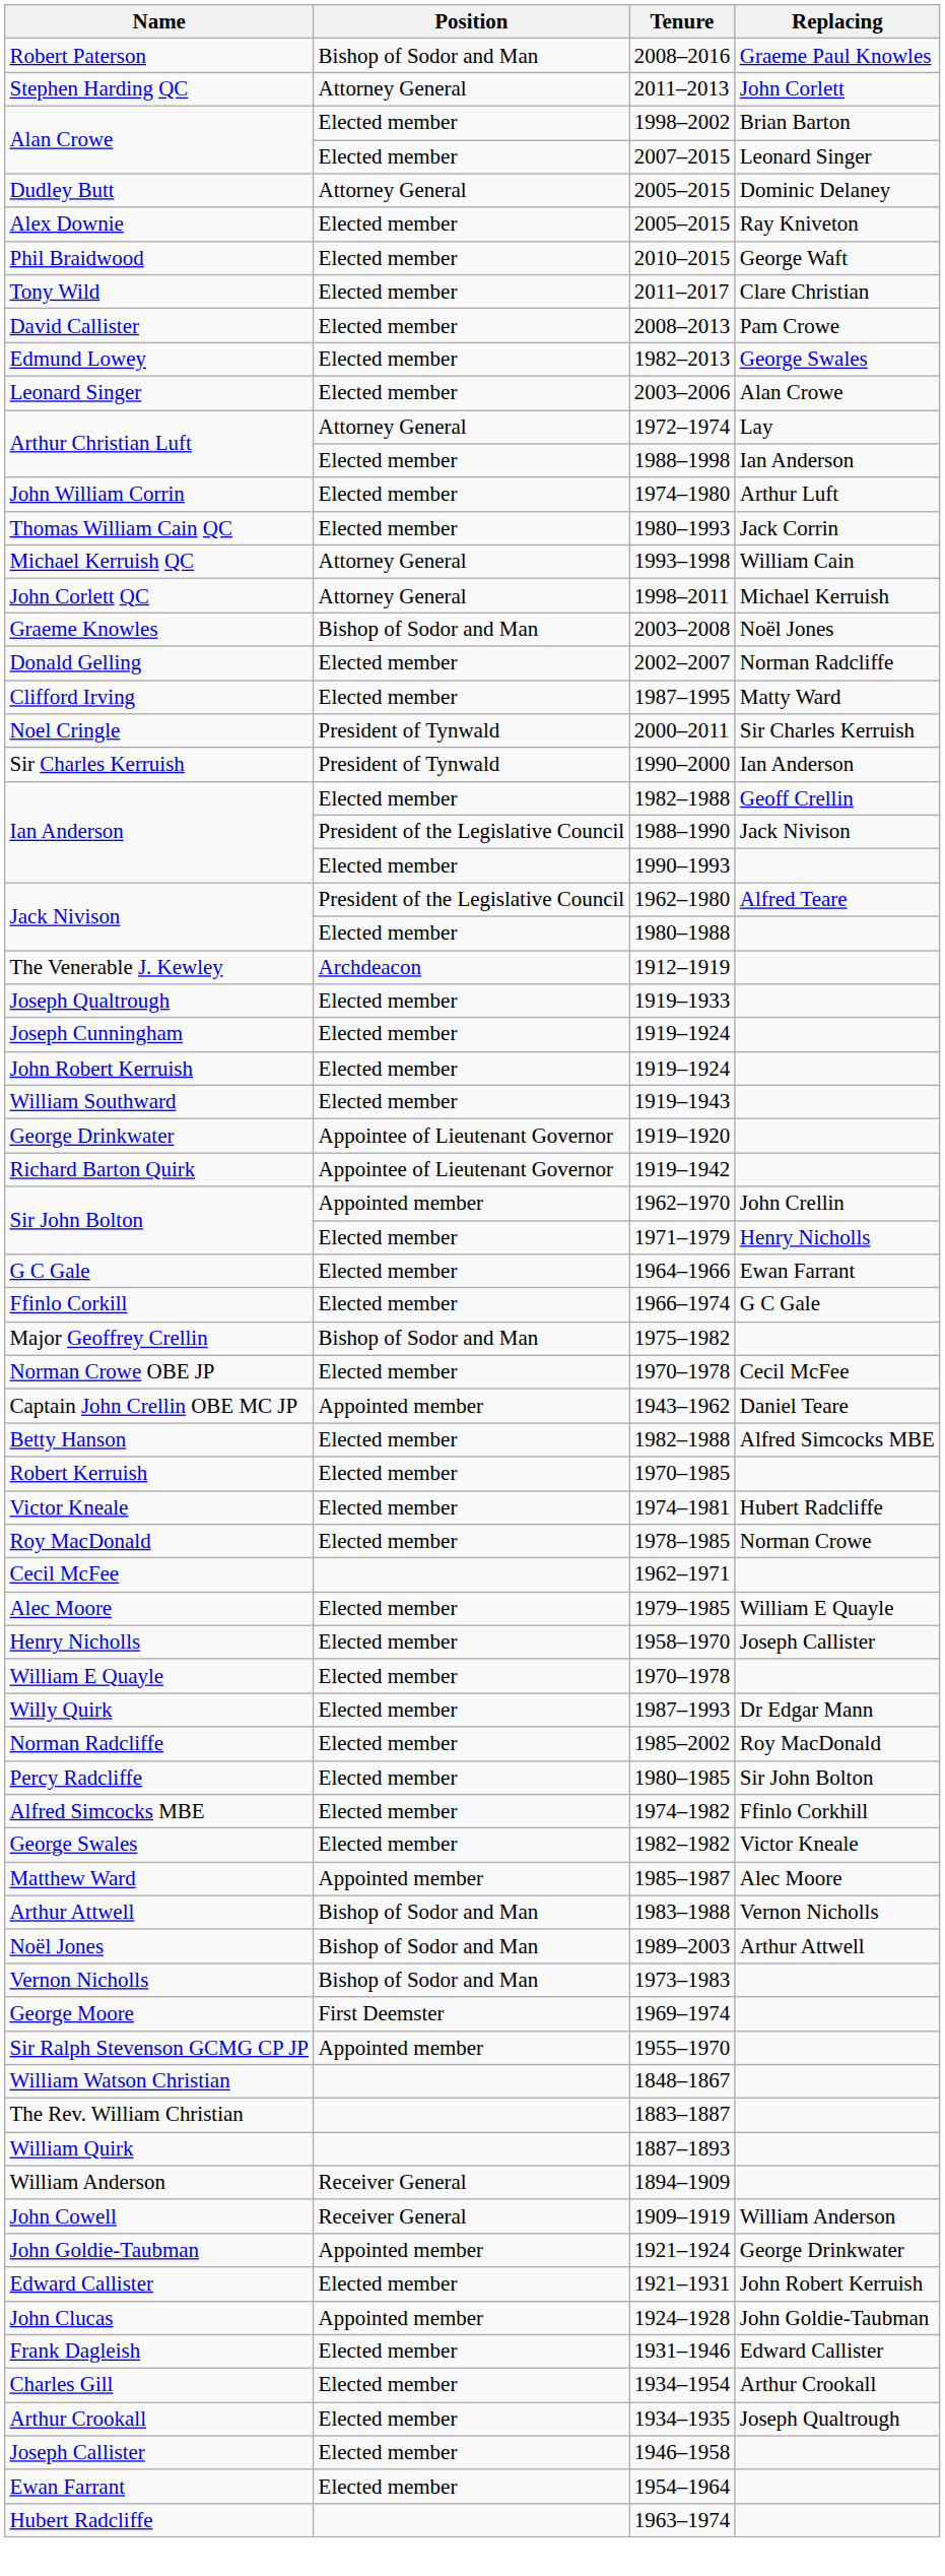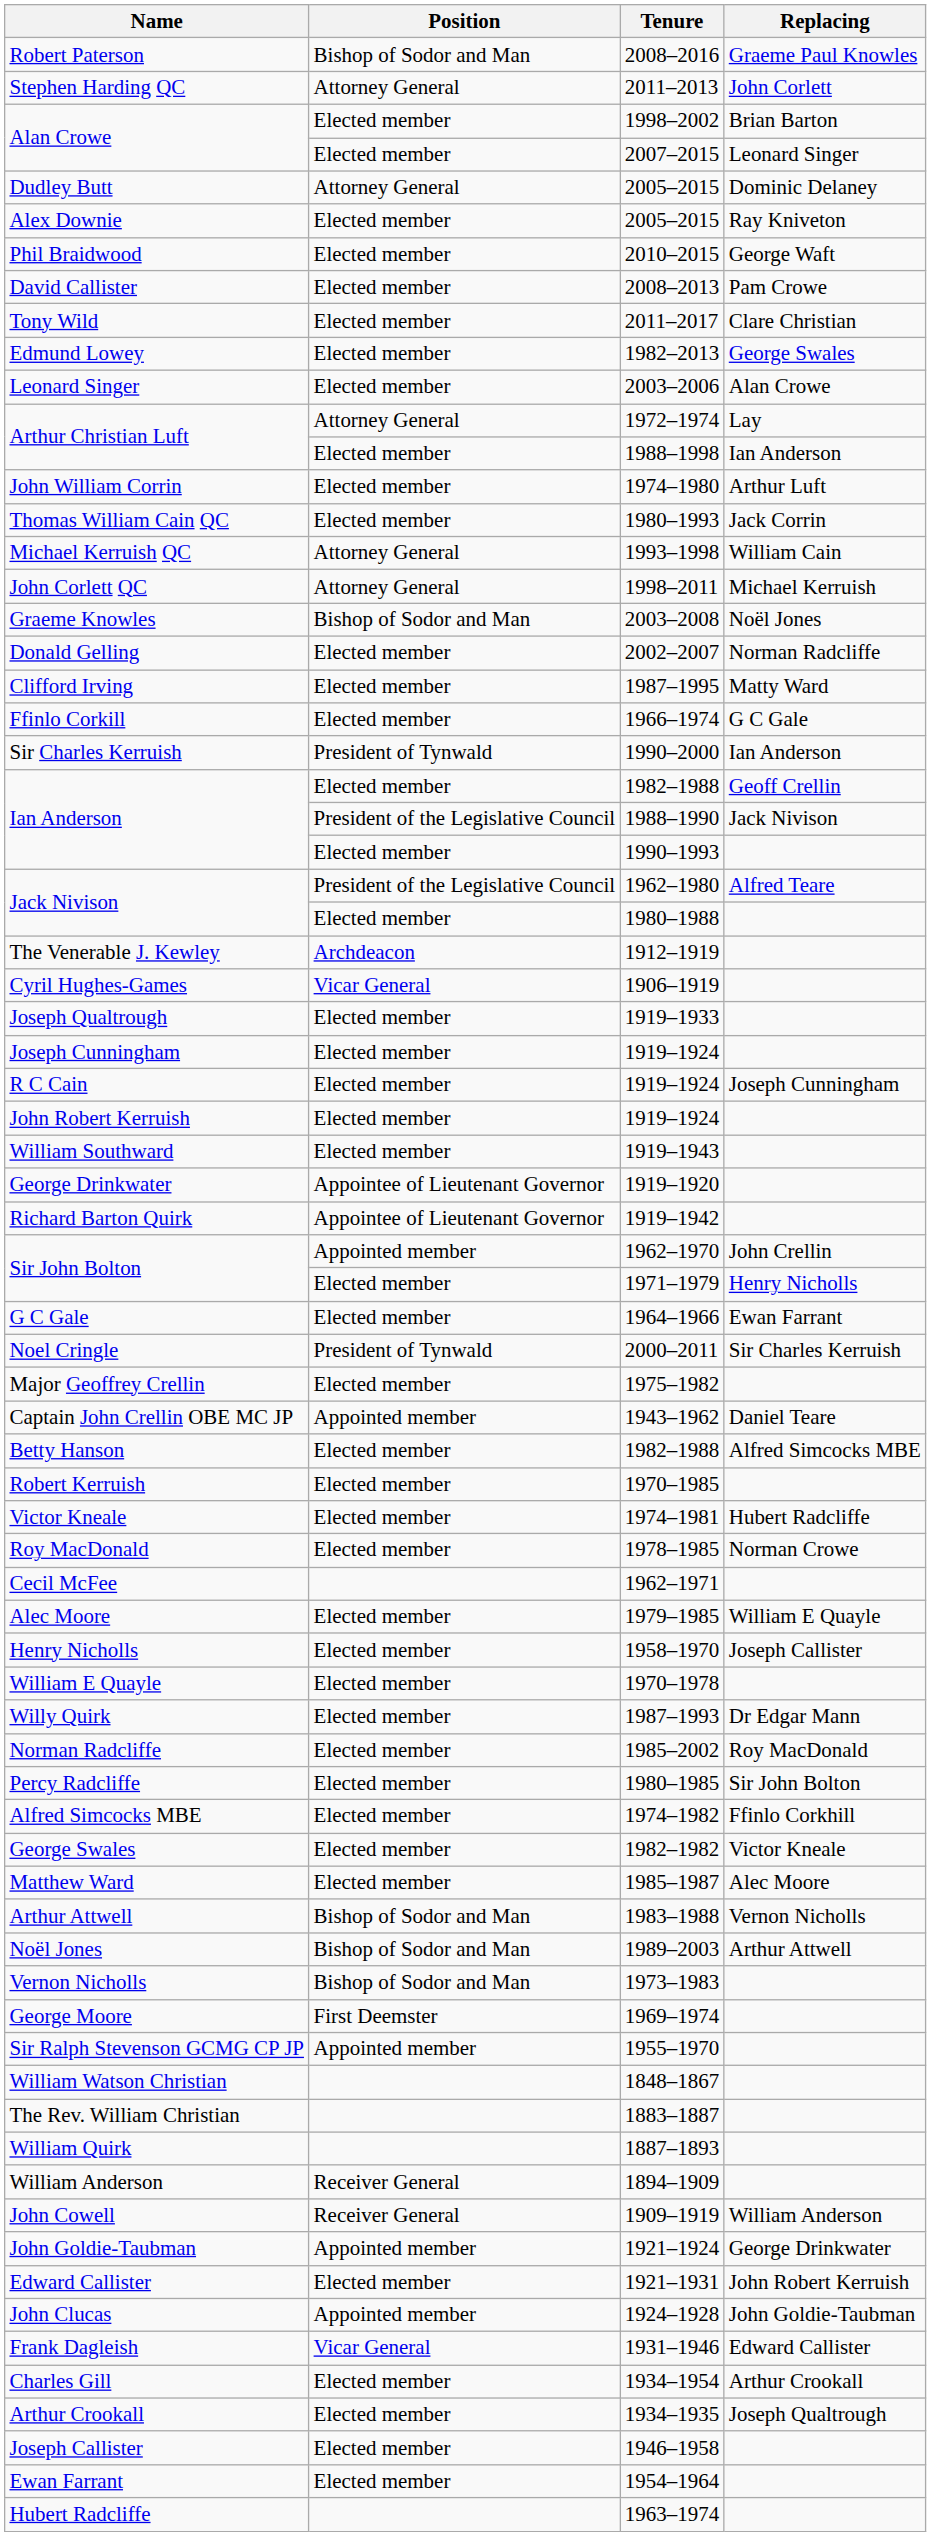rows swapped: Tony Wild <-> David Callister
rows swapped: Noel Cringle <-> Ffinlo Corkill
+ row: Cyril Hughes-Games | Vicar General | 1906–1919
+ row: R C Cain | Elected member | 1919–1924 | Joseph Cunningham
Major Geoffrey Crellin | Position: Bishop of Sodor and Man -> Elected member
- row: Norman Crowe OBE JP | Elected member | 1970–1978 | Cecil McFee
Matthew Ward | Position: Appointed member -> Elected member
Frank Dagleish | Position: Elected member -> Vicar General
